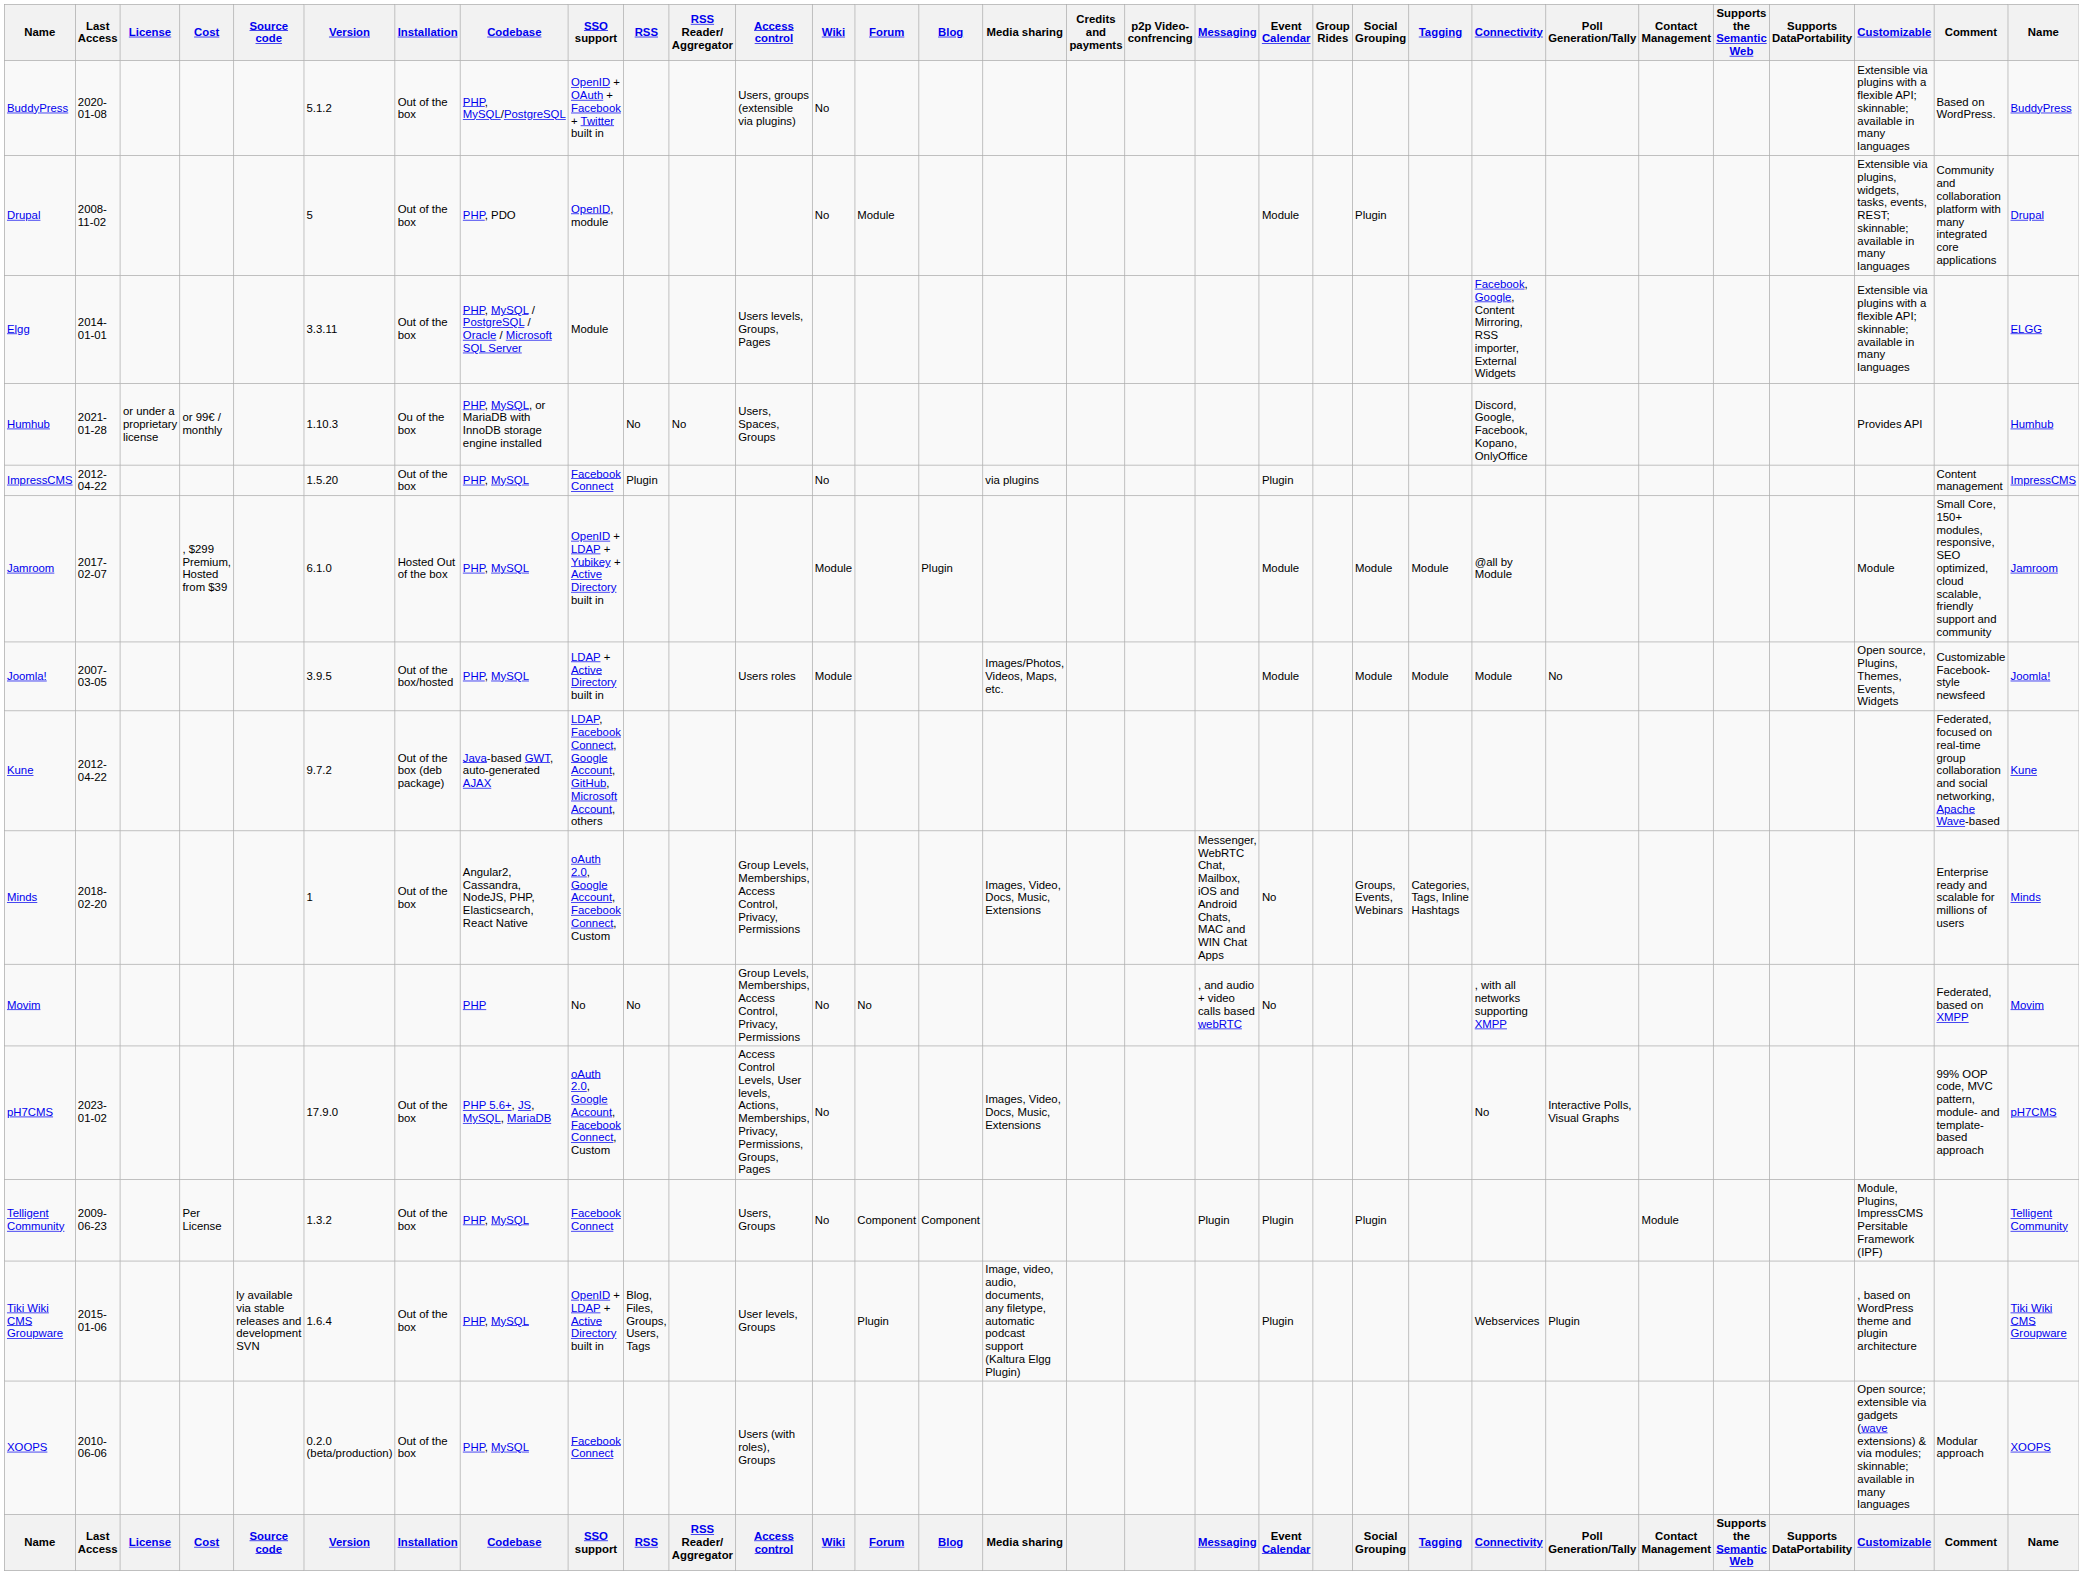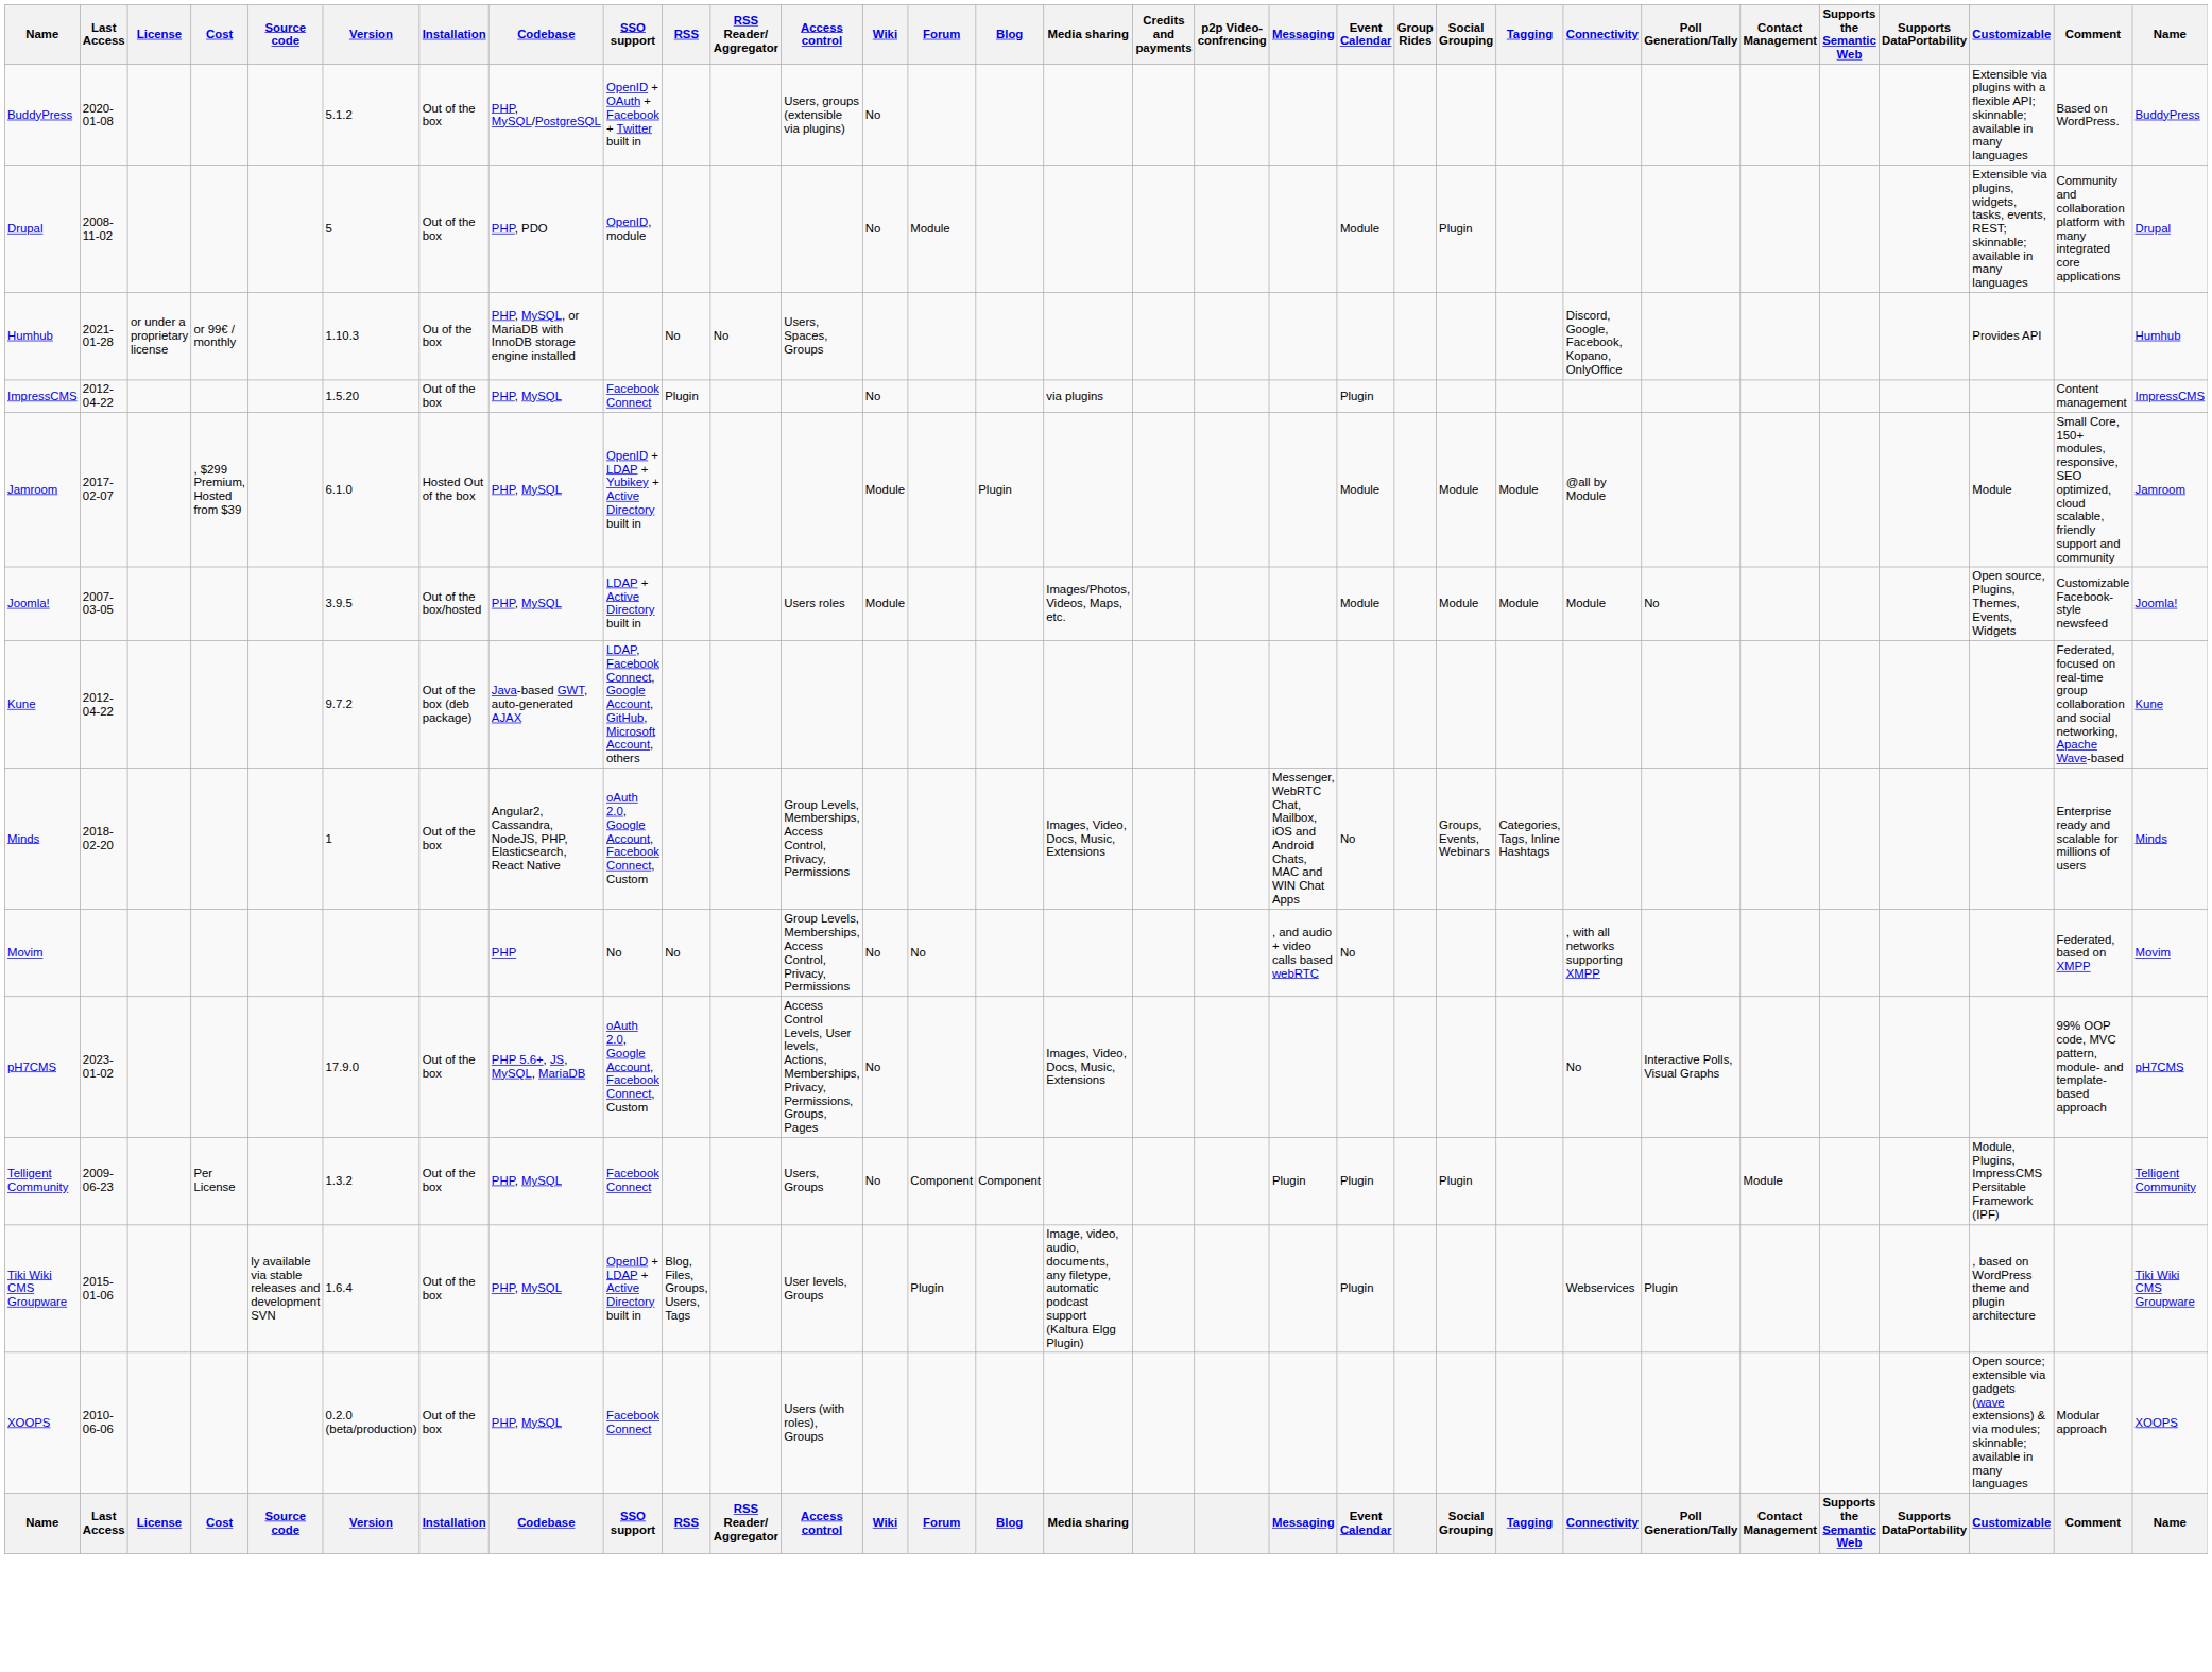- row: Elgg | 2014-01-01 | 3.3.11 | Out of the box | PHP, MySQL / PostgreSQL / Oracle / Microsoft SQL Server | Module | Users levels, Groups, Pages | Facebook, Google, Content Mirroring, RSS importer, External Widgets | Extensible via plugins with a flexible API; skinnable; available in many languages | ELGG
